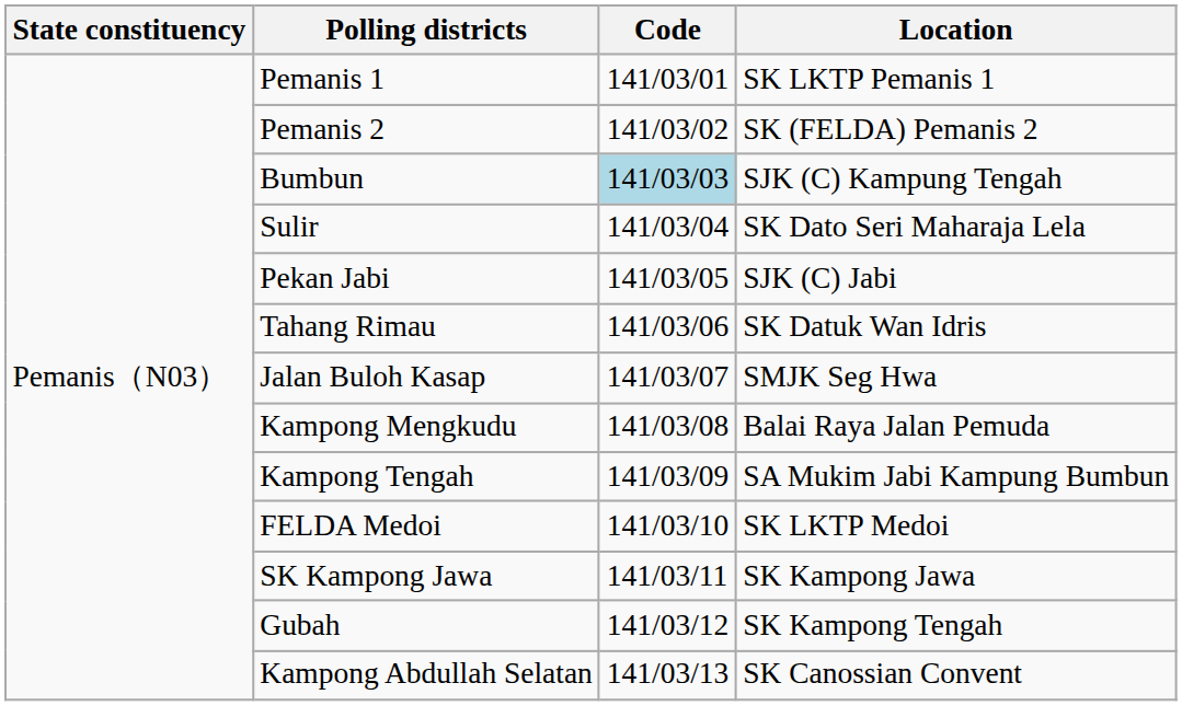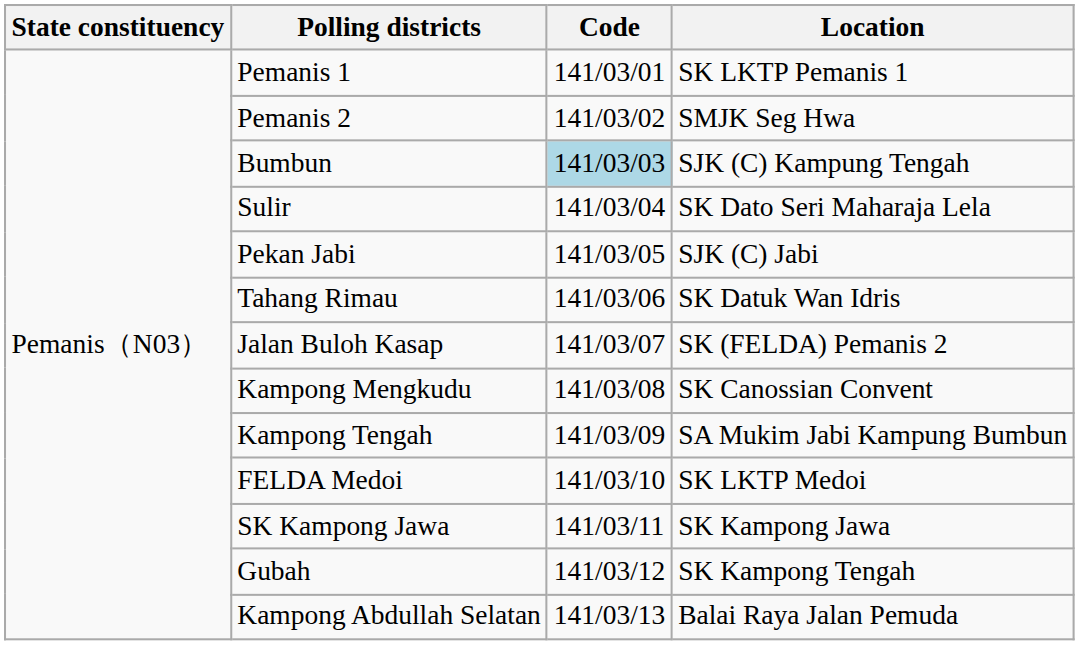Pemanis 2 | Location: SK (FELDA) Pemanis 2 -> SMJK Seg Hwa
Jalan Buloh Kasap | Location: SMJK Seg Hwa -> SK (FELDA) Pemanis 2
Kampong Mengkudu | Location: Balai Raya Jalan Pemuda -> SK Canossian Convent
Kampong Abdullah Selatan | Location: SK Canossian Convent -> Balai Raya Jalan Pemuda
